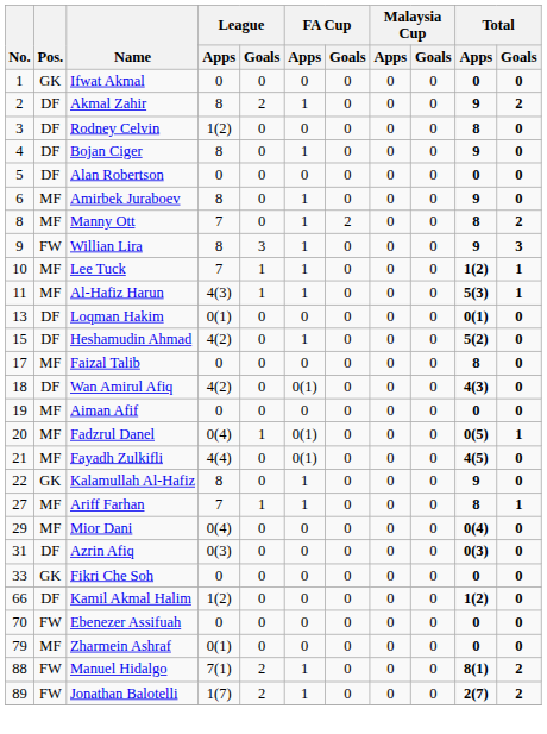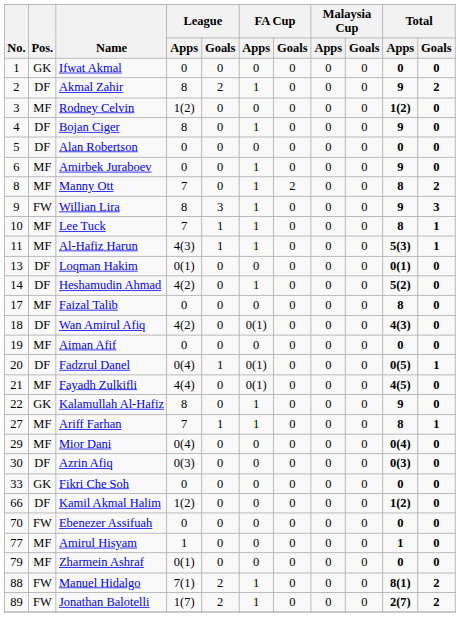Rodney Celvin | Pos.: DF -> MF
Rodney Celvin | Total / Apps: 8 -> 1(2)
Amirbek Juraboev | League / Apps: 8 -> 0
Lee Tuck | Total / Apps: 1(2) -> 8
Heshamudin Ahmad | No.: 15 -> 14
Fadzrul Danel | Pos.: MF -> DF
Azrin Afiq | No.: 31 -> 30
+ row: 77 | MF | Amirul Hisyam | 1 | 0 | 0 | 0 | 0 | 0 | 1 | 0
